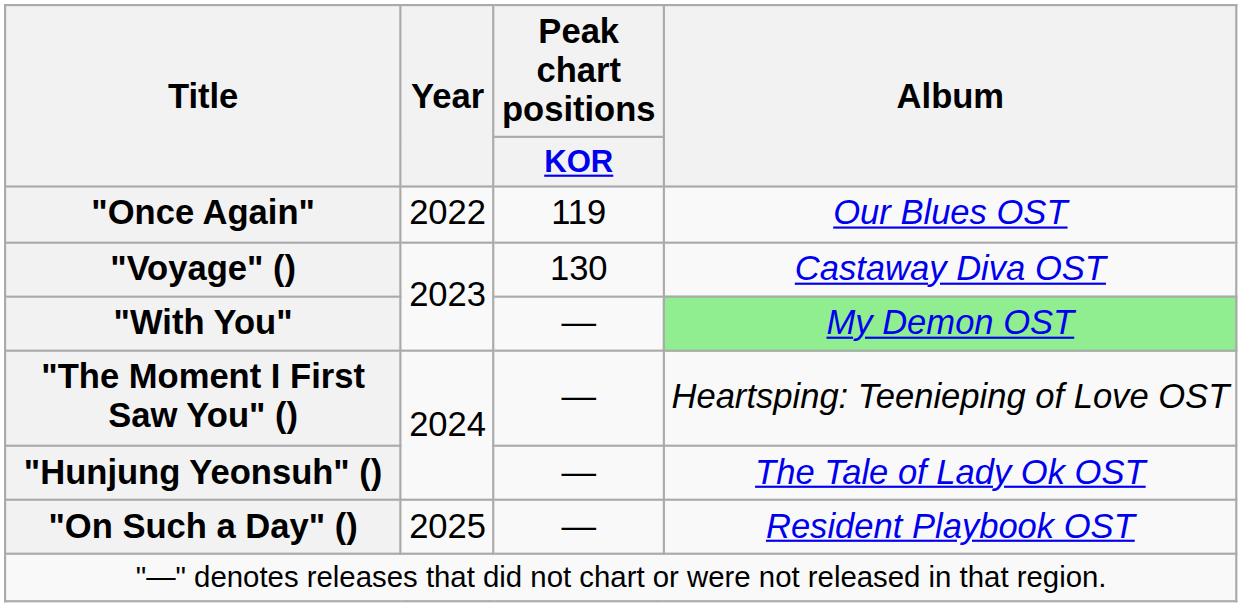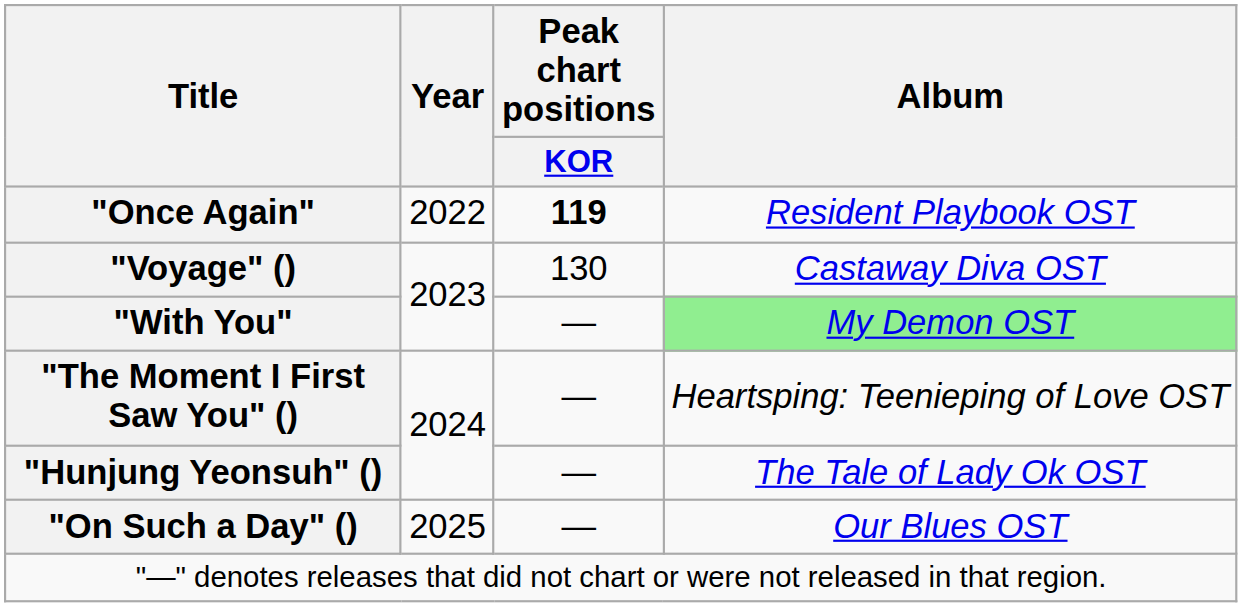"Once Again" | Peak chart positions / KOR: normal -> bold
"Once Again" | Album: Our Blues OST -> Resident Playbook OST
"On Such a Day" () | Album: Resident Playbook OST -> Our Blues OST
